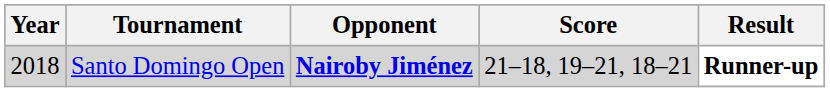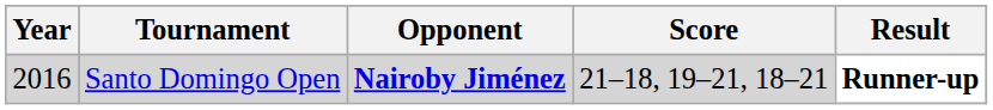Santo Domingo Open | Year: 2018 -> 2016
